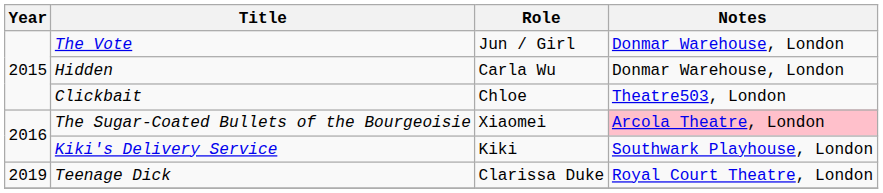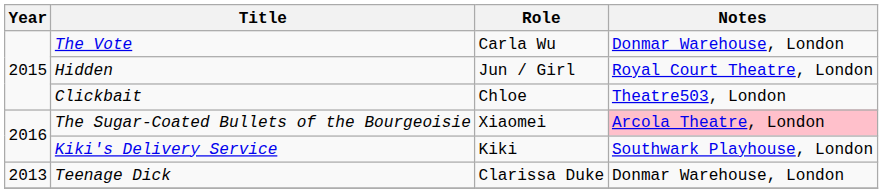The Vote | Role: Jun / Girl -> Carla Wu
Hidden | Role: Carla Wu -> Jun / Girl
Hidden | Notes: Donmar Warehouse, London -> Royal Court Theatre, London
Teenage Dick | Year: 2019 -> 2013
Teenage Dick | Notes: Royal Court Theatre, London -> Donmar Warehouse, London
